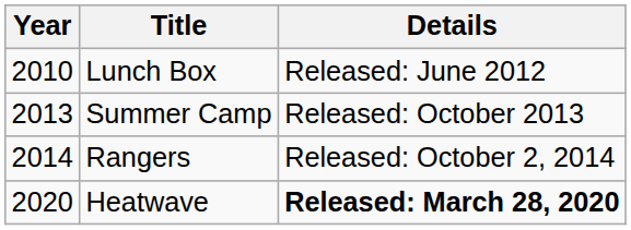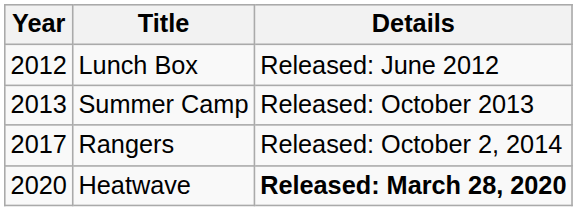Lunch Box | Year: 2010 -> 2012
Rangers | Year: 2014 -> 2017
